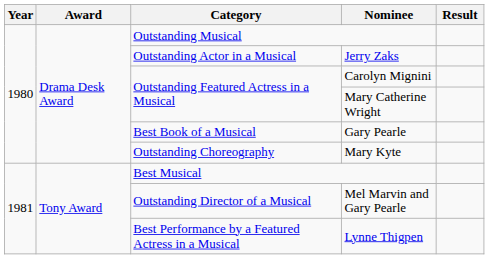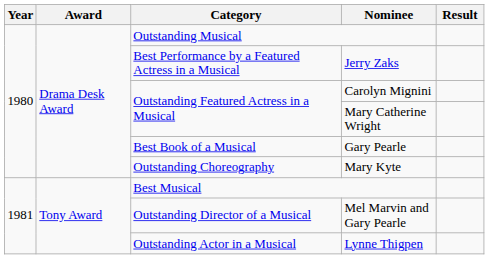Jerry Zaks | Category: Outstanding Actor in a Musical -> Best Performance by a Featured Actress in a Musical
Lynne Thigpen | Category: Best Performance by a Featured Actress in a Musical -> Outstanding Actor in a Musical
